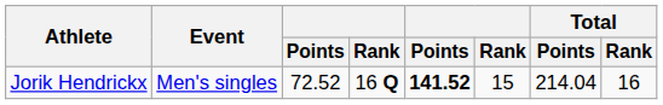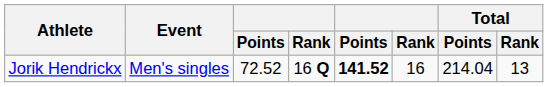Jorik Hendrickx | column 6: 15 -> 16
Jorik Hendrickx | Total / Rank: 16 -> 13
